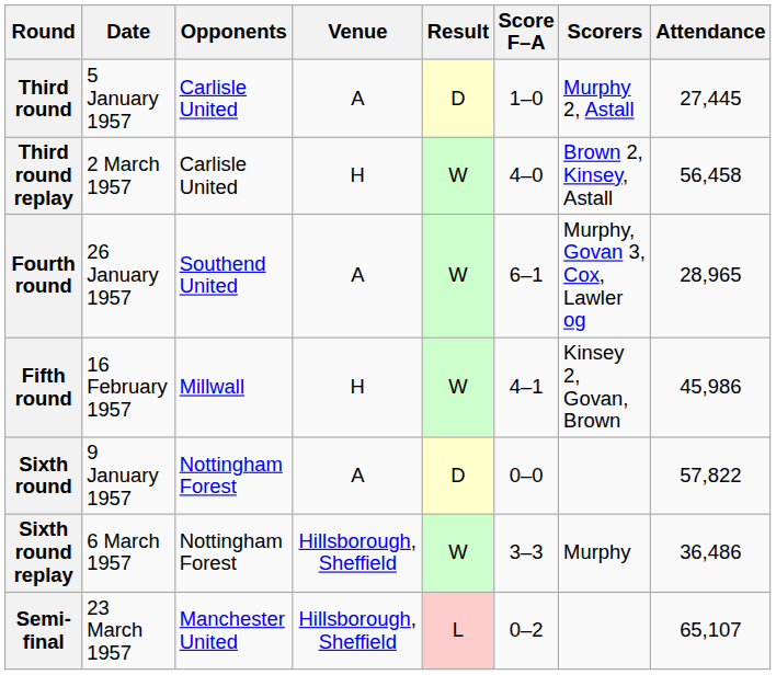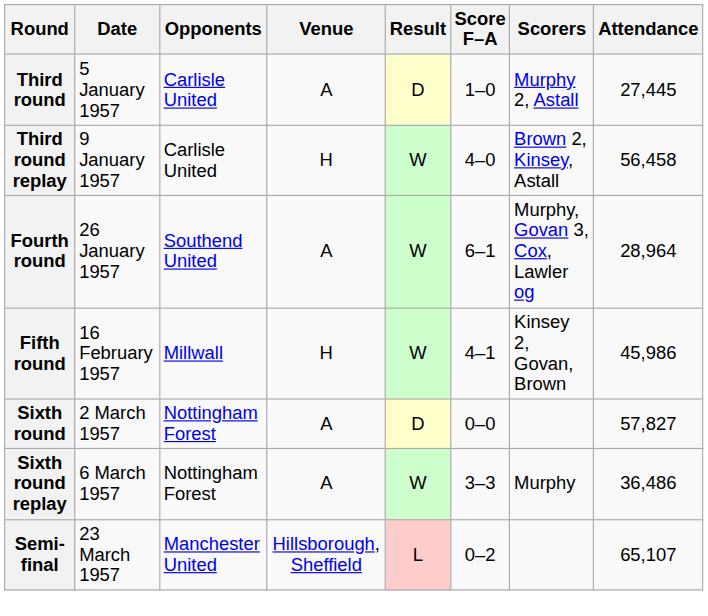Third round replay | Date: 2 March 1957 -> 9 January 1957
Fourth round | Attendance: 28,965 -> 28,964
Sixth round | Date: 9 January 1957 -> 2 March 1957
Sixth round | Attendance: 57,822 -> 57,827
Sixth round replay | Venue: Hillsborough, Sheffield -> A
